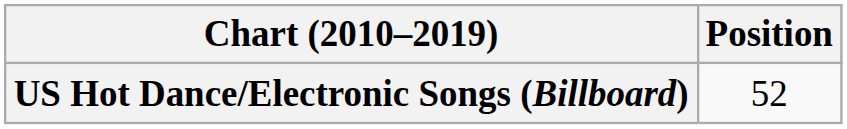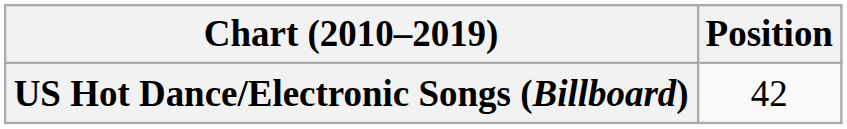US Hot Dance/Electronic Songs (Billboard) | Position: 52 -> 42
